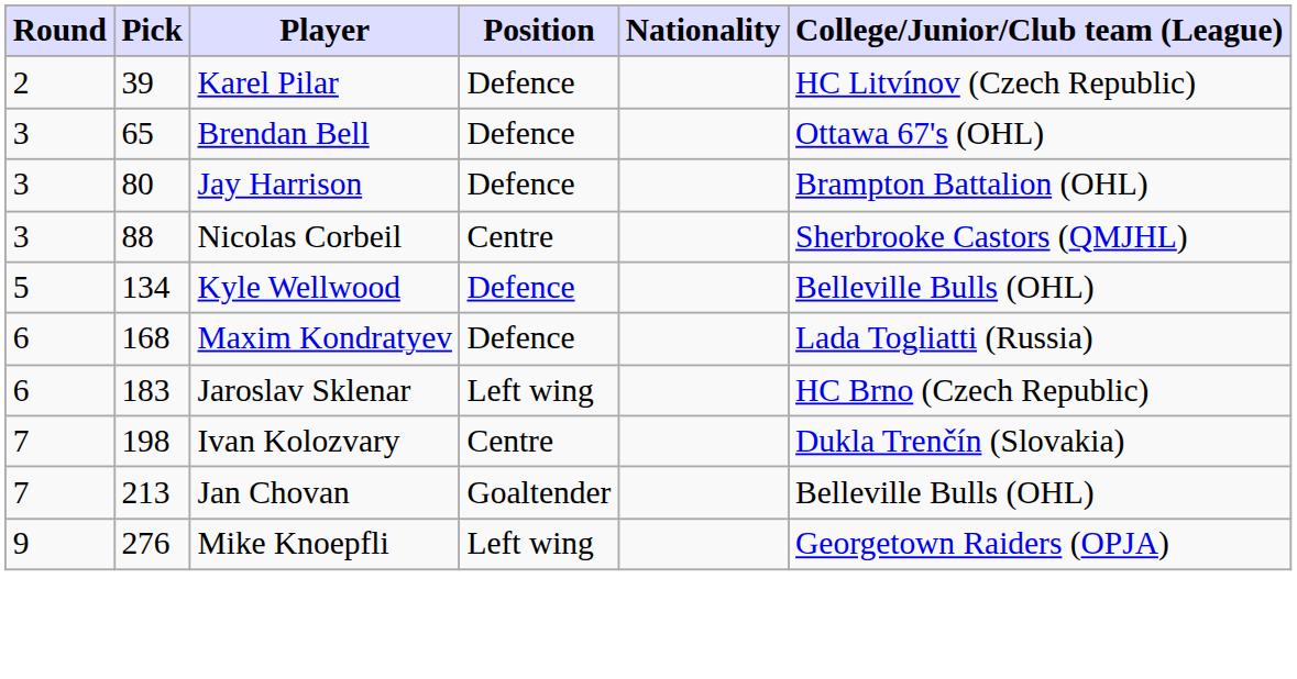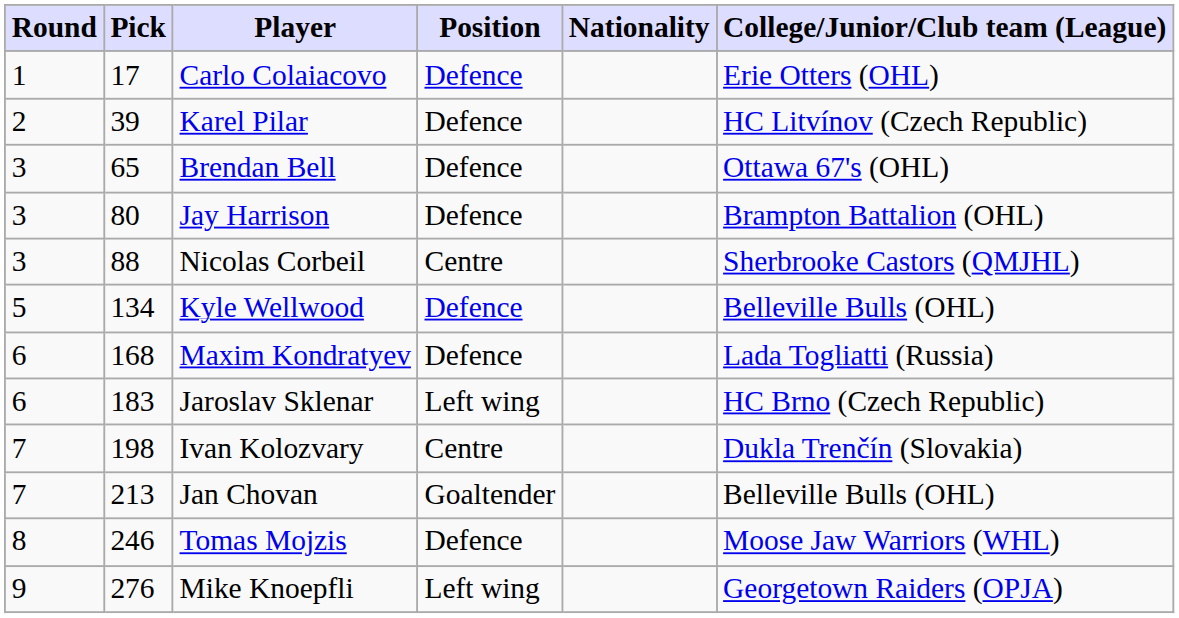+ row: 1 | 17 | Carlo Colaiacovo | Defence | Erie Otters (OHL)
+ row: 8 | 246 | Tomas Mojzis | Defence | Moose Jaw Warriors (WHL)
